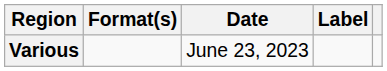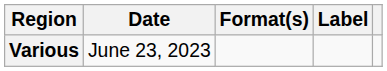columns swapped: Date <-> Format(s)
